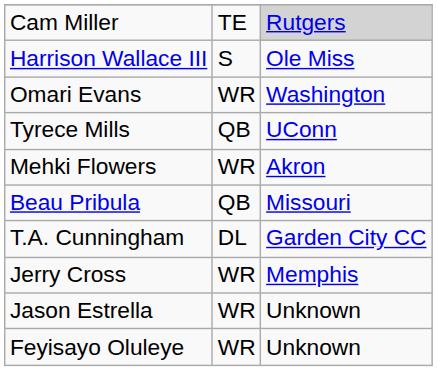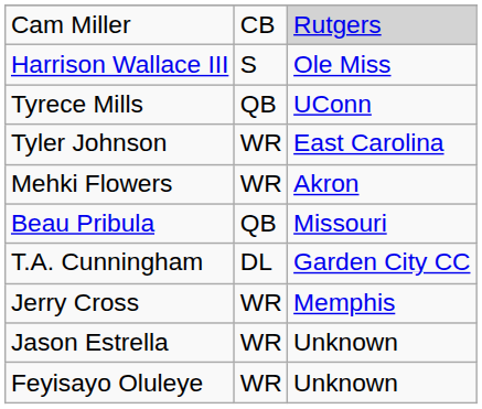Cam Miller | column 2: TE -> CB
- row: Omari Evans | WR | Washington
+ row: Tyler Johnson | WR | East Carolina
